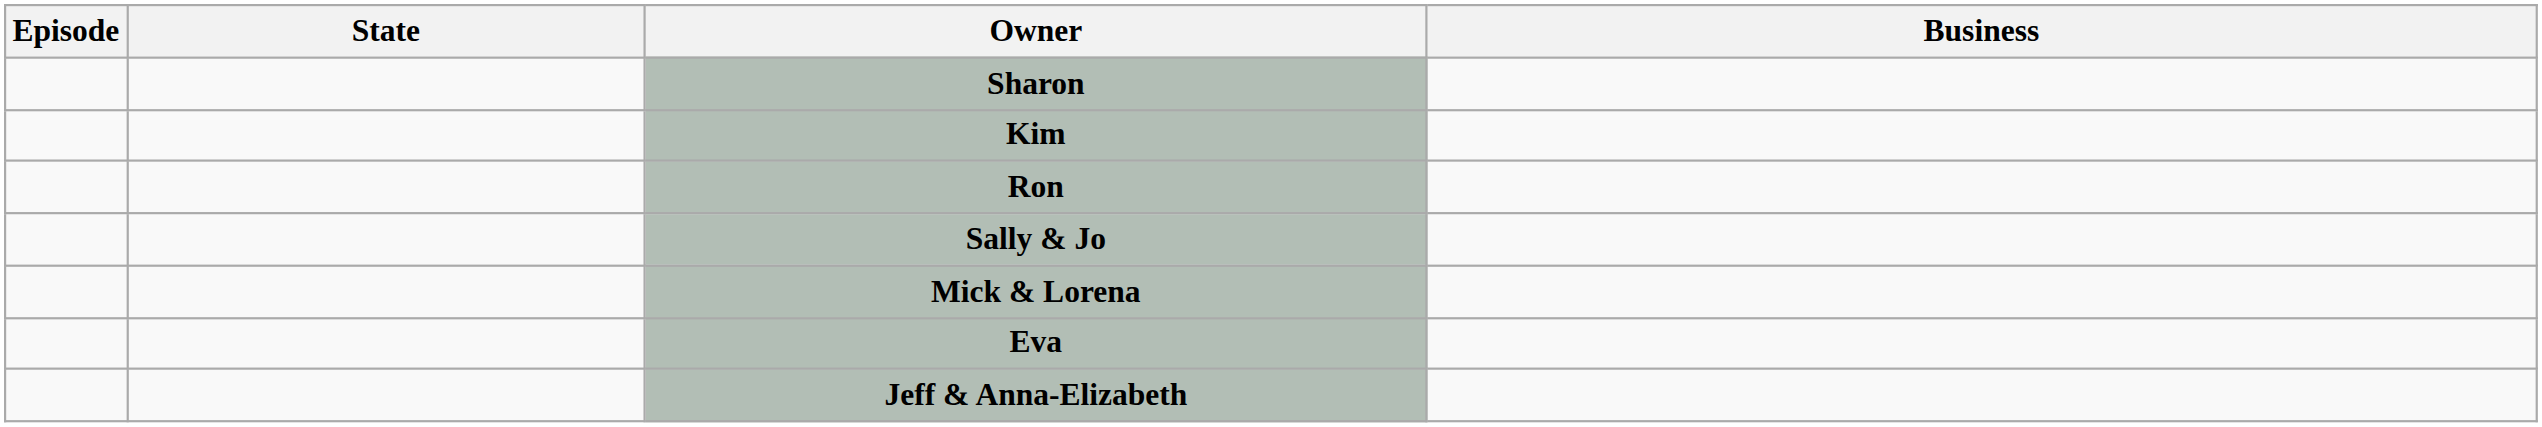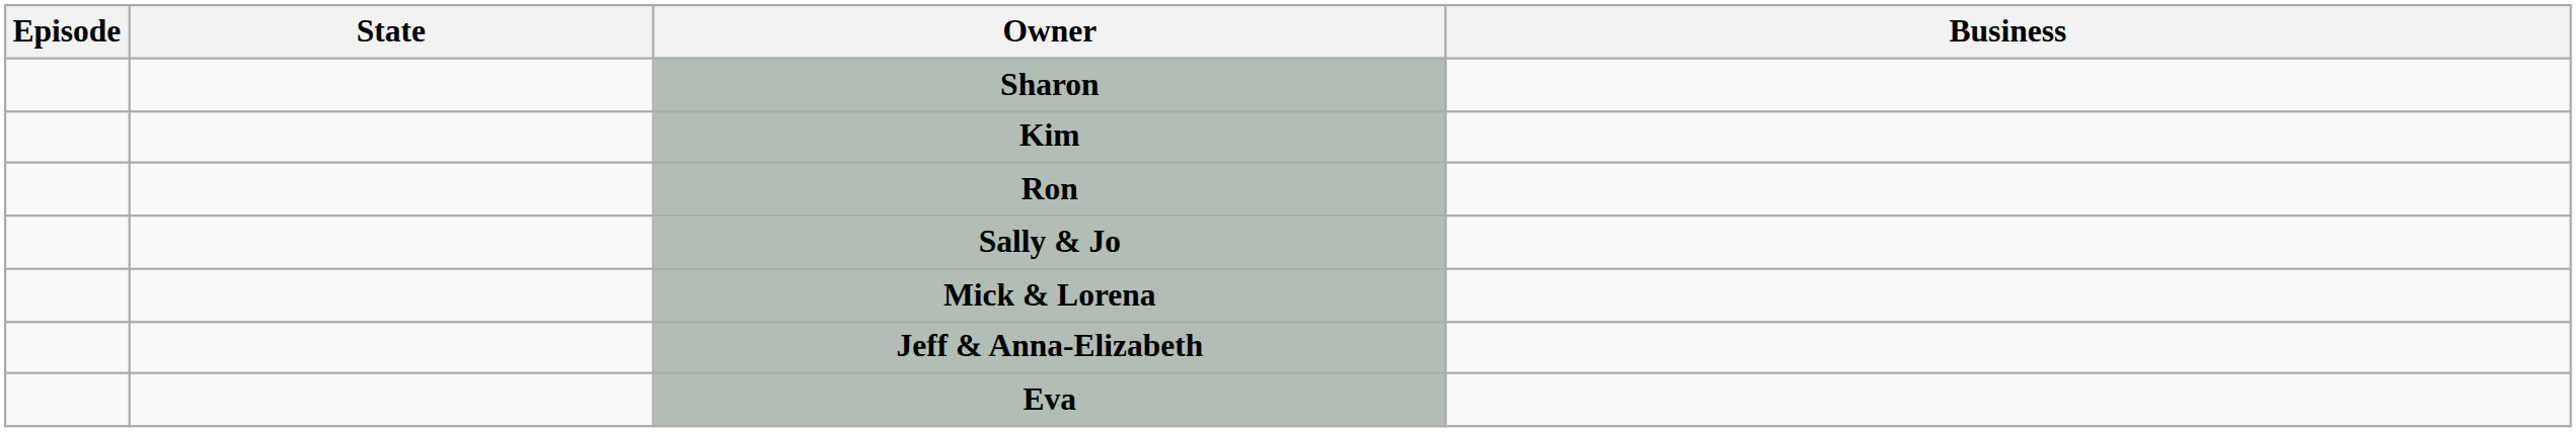rows swapped: Jeff & Anna-Elizabeth <-> Eva
